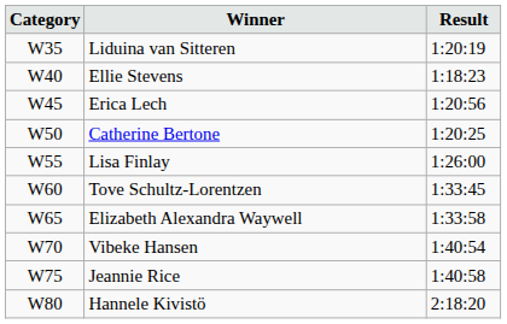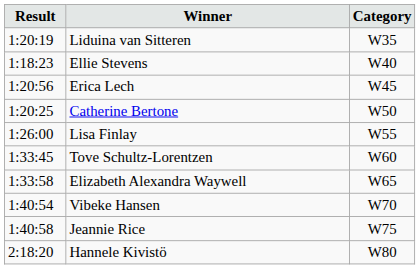columns swapped: Category <-> Result
